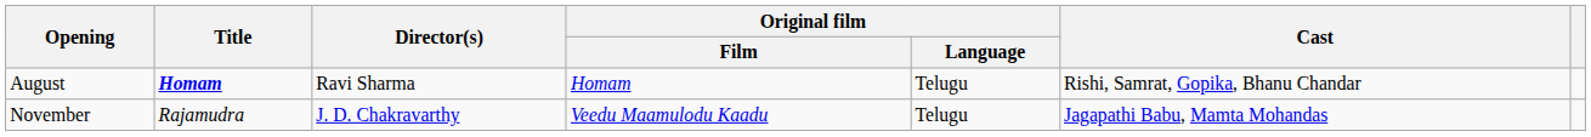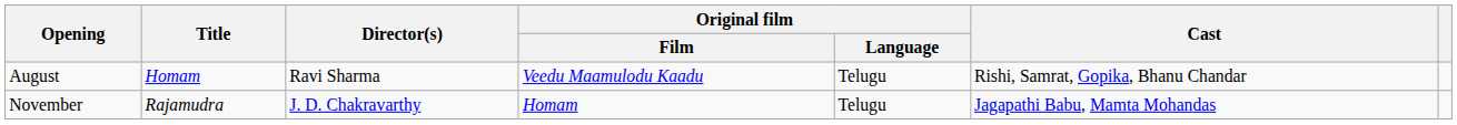August | Title: bold -> normal
August | Original film / Film: Homam -> Veedu Maamulodu Kaadu
November | Original film / Film: Veedu Maamulodu Kaadu -> Homam
